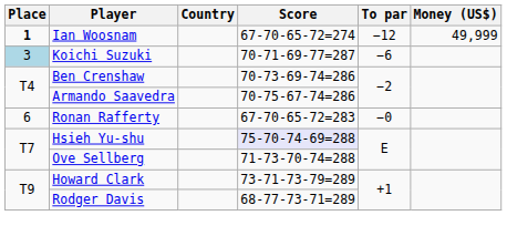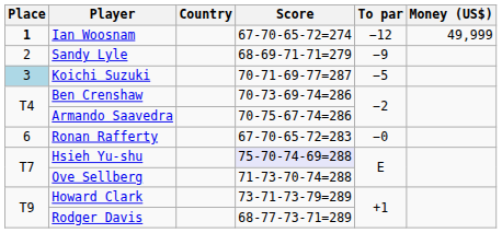+ row: 2 | Sandy Lyle | 68-69-71-71=279 | −9
Koichi Suzuki | To par: −6 -> −5
